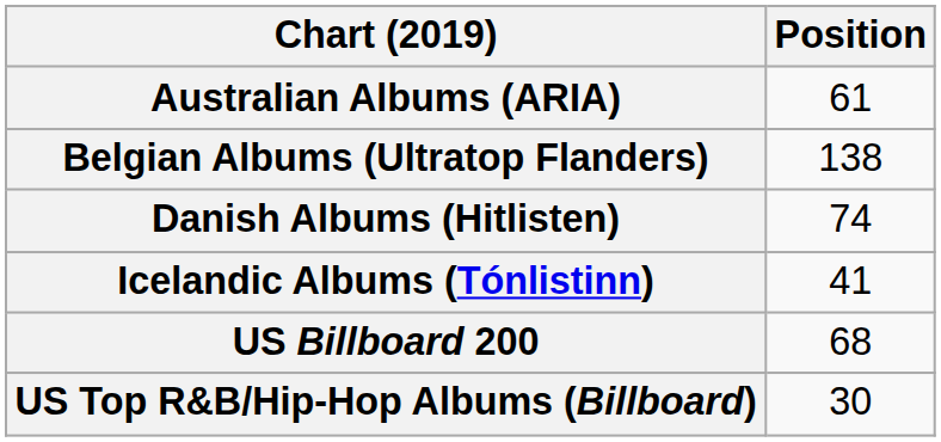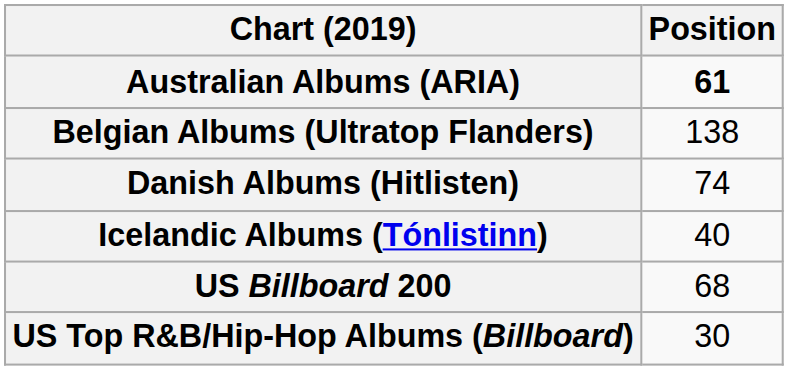Australian Albums (ARIA) | Position: normal -> bold
Icelandic Albums (Tónlistinn) | Position: 41 -> 40
